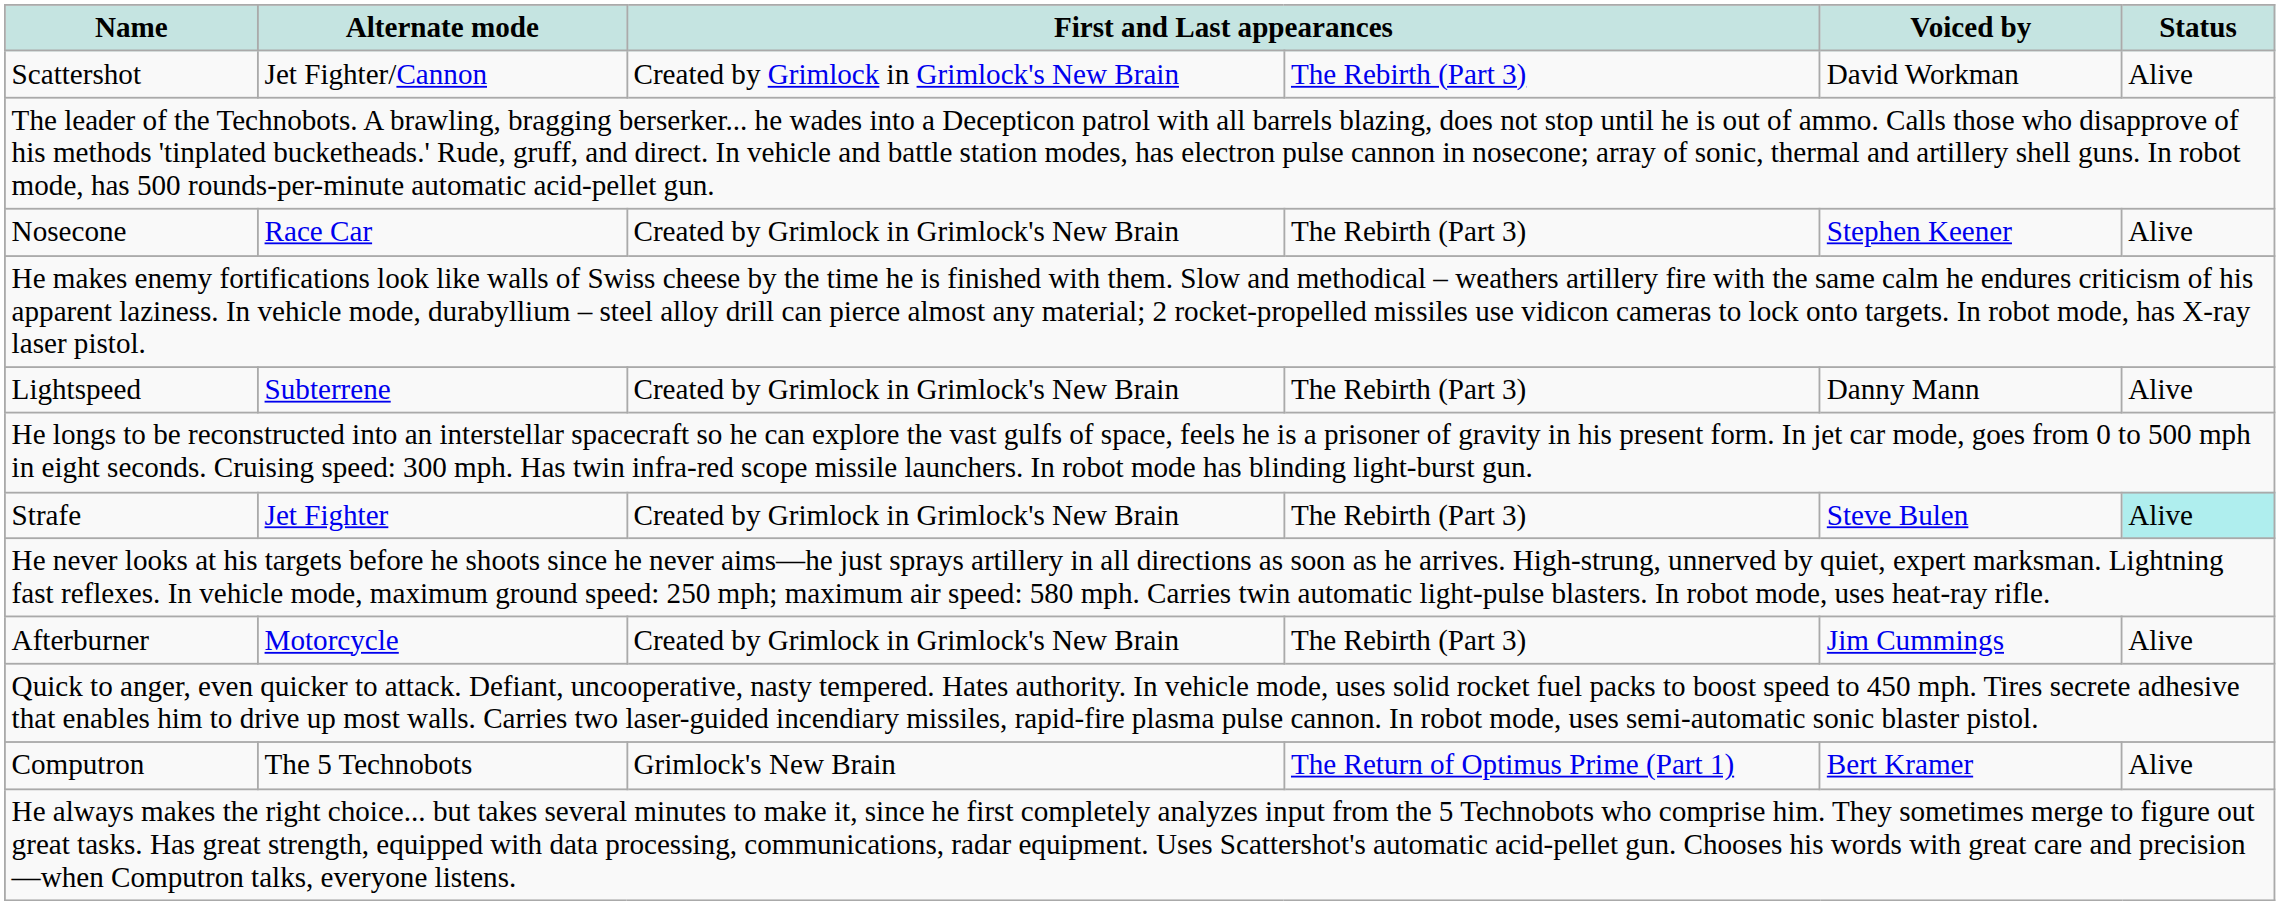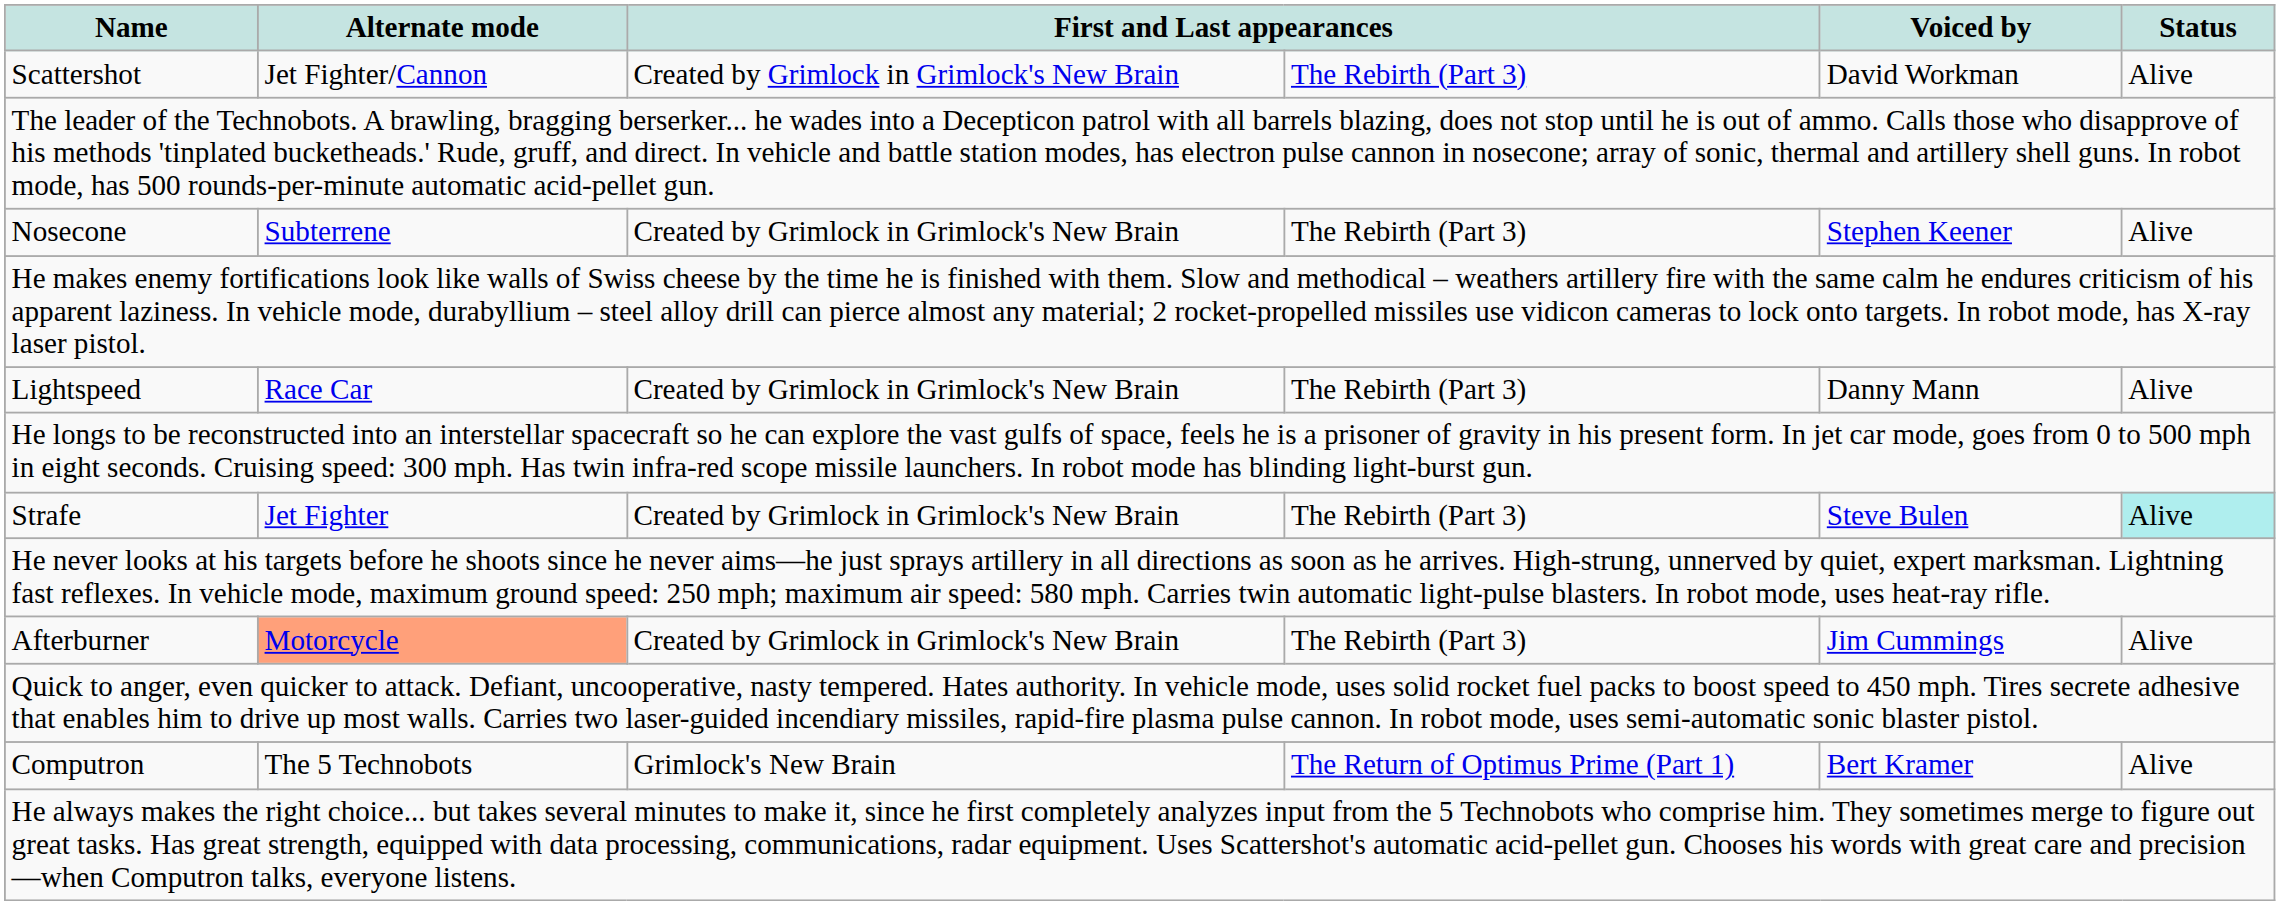Nosecone | Alternate mode: Race Car -> Subterrene
Lightspeed | Alternate mode: Subterrene -> Race Car
Afterburner | Alternate mode: no background -> lightsalmon background
